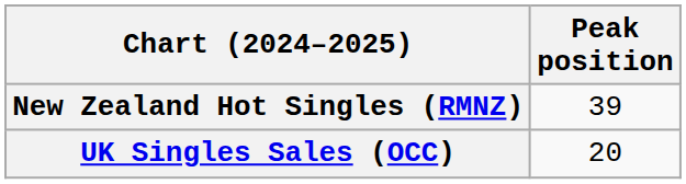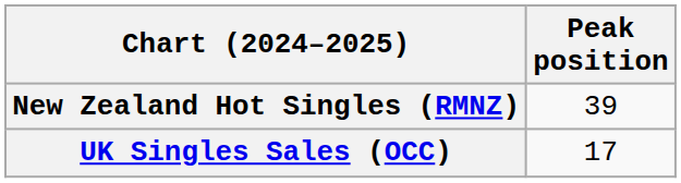UK Singles Sales (OCC) | Peak position: 20 -> 17
